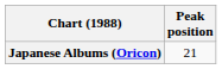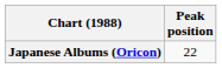Japanese Albums (Oricon) | Peak position: 21 -> 22
